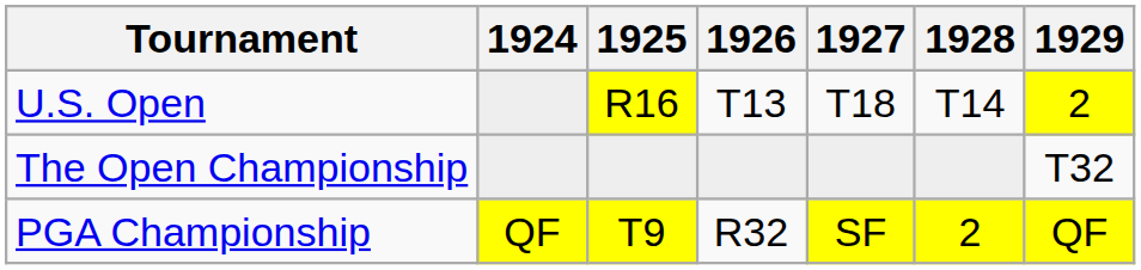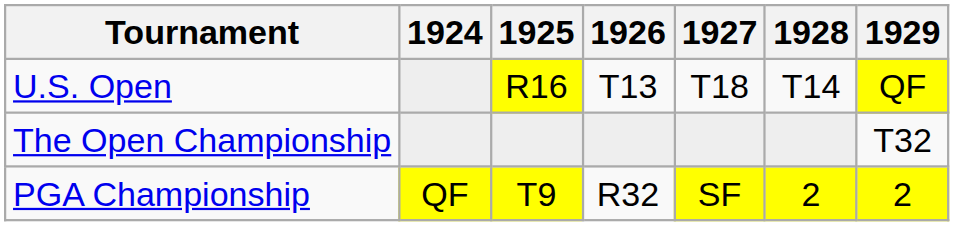U.S. Open | 1929: 2 -> QF
PGA Championship | 1929: QF -> 2
